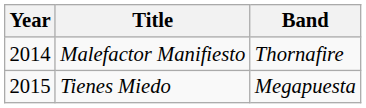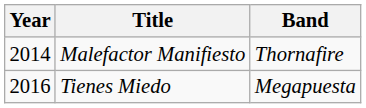Tienes Miedo | Year: 2015 -> 2016
